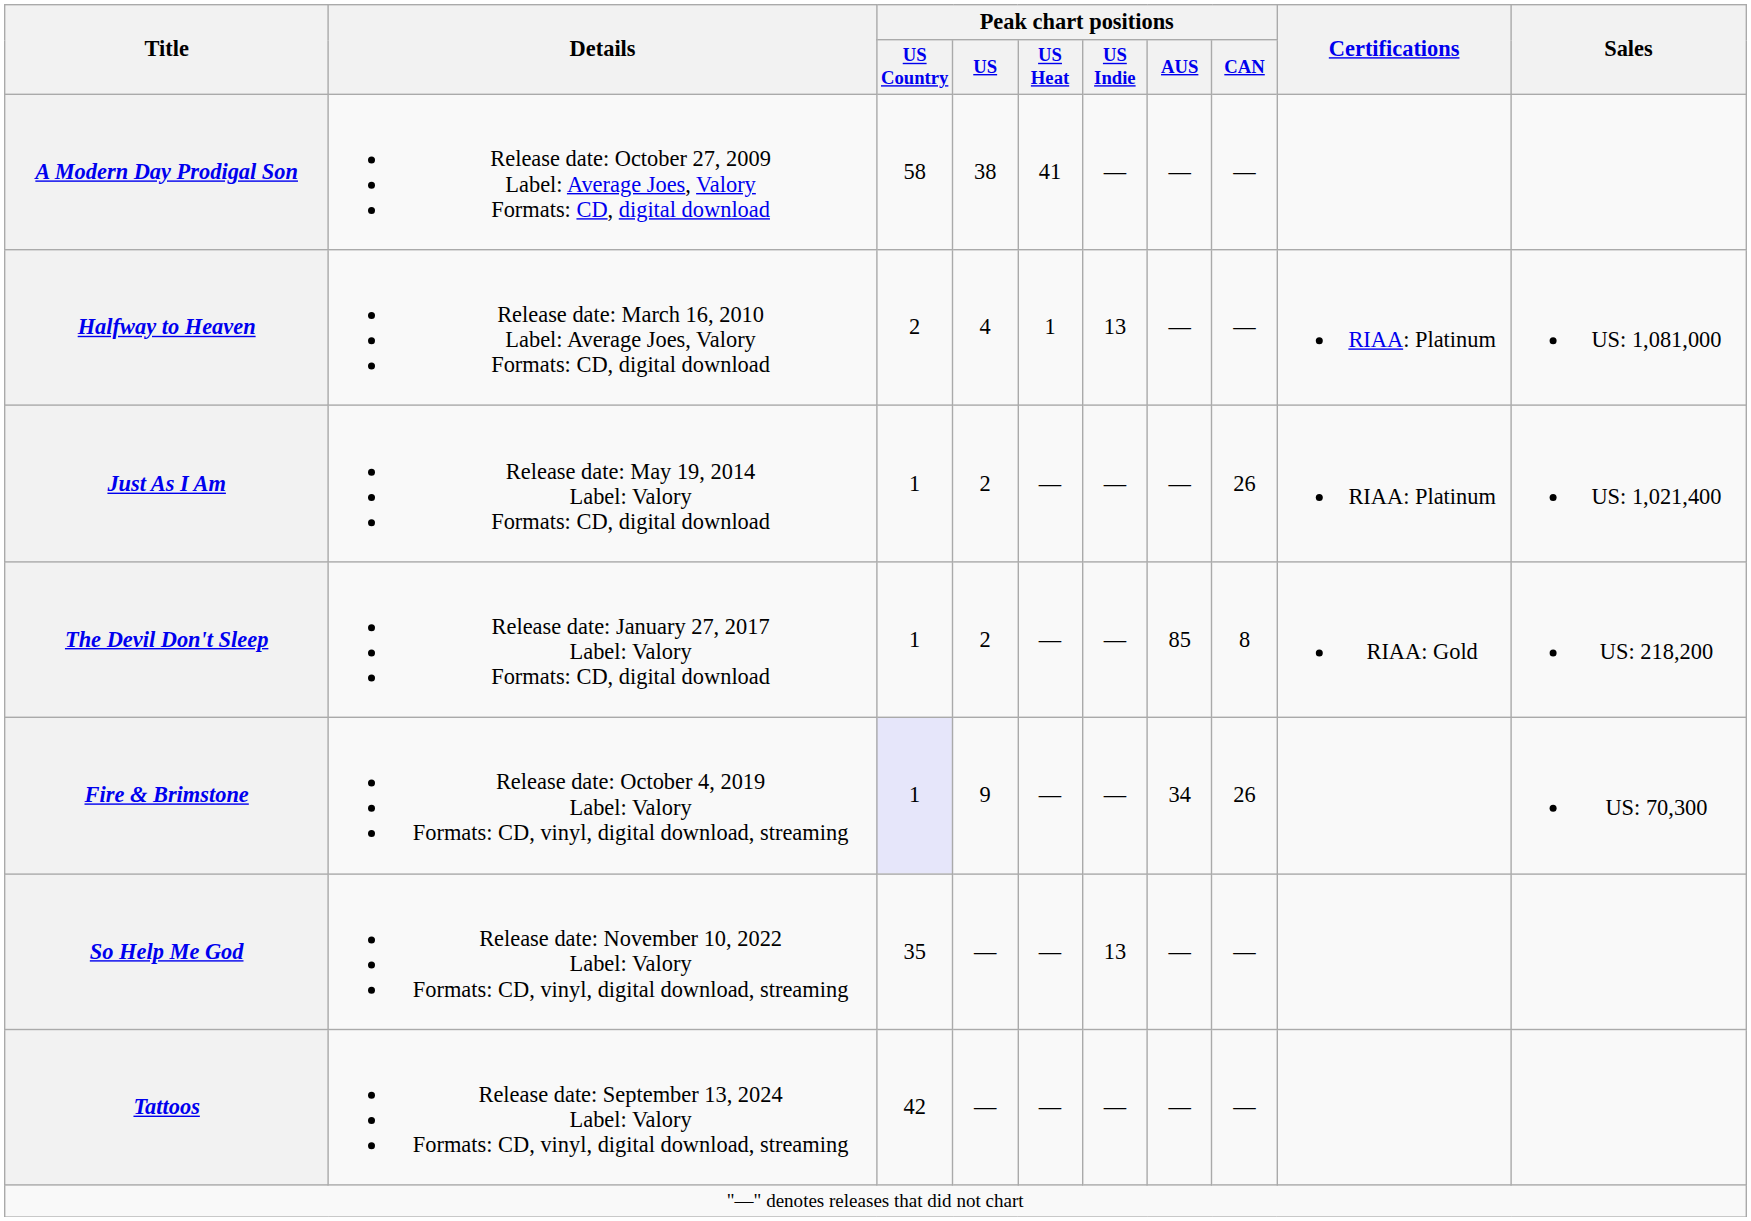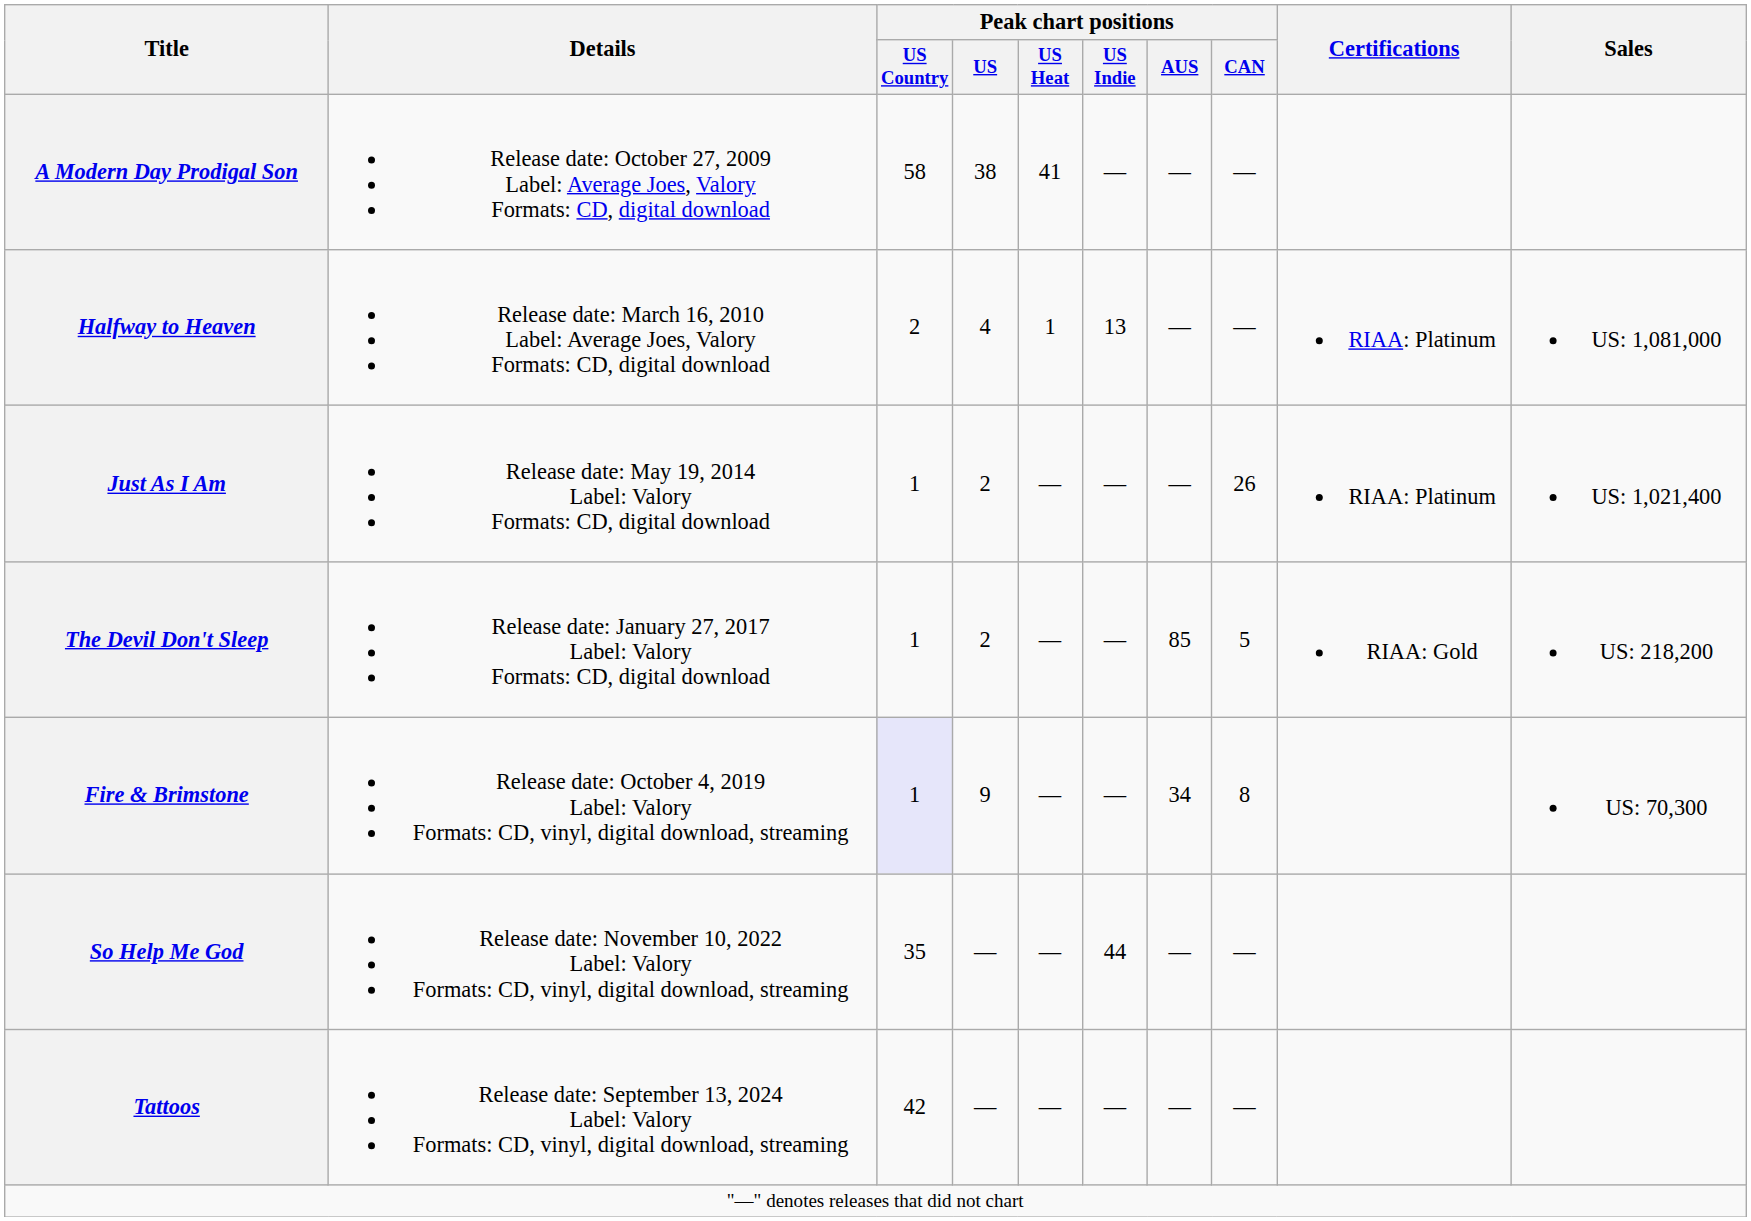The Devil Don't Sleep | Peak chart positions / CAN: 8 -> 5
Fire & Brimstone | Peak chart positions / CAN: 26 -> 8
So Help Me God | Peak chart positions / US Indie: 13 -> 44
